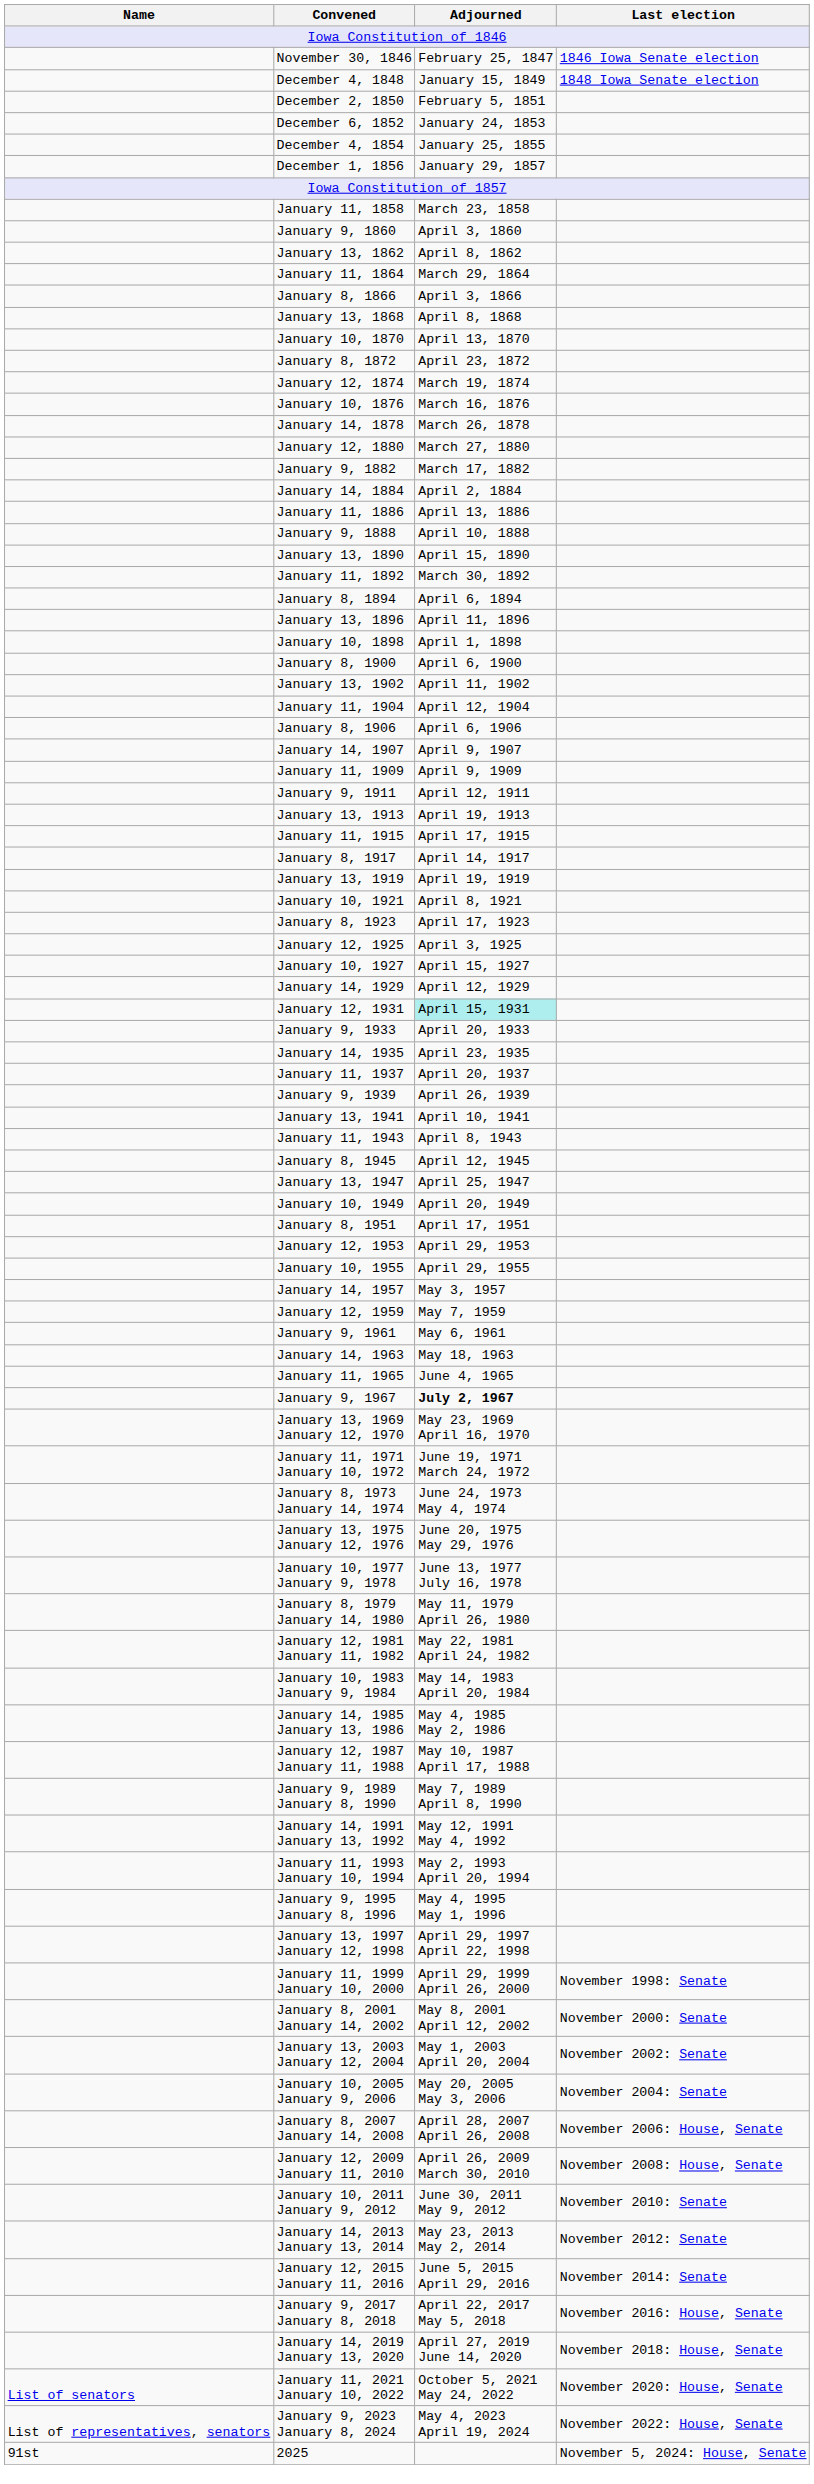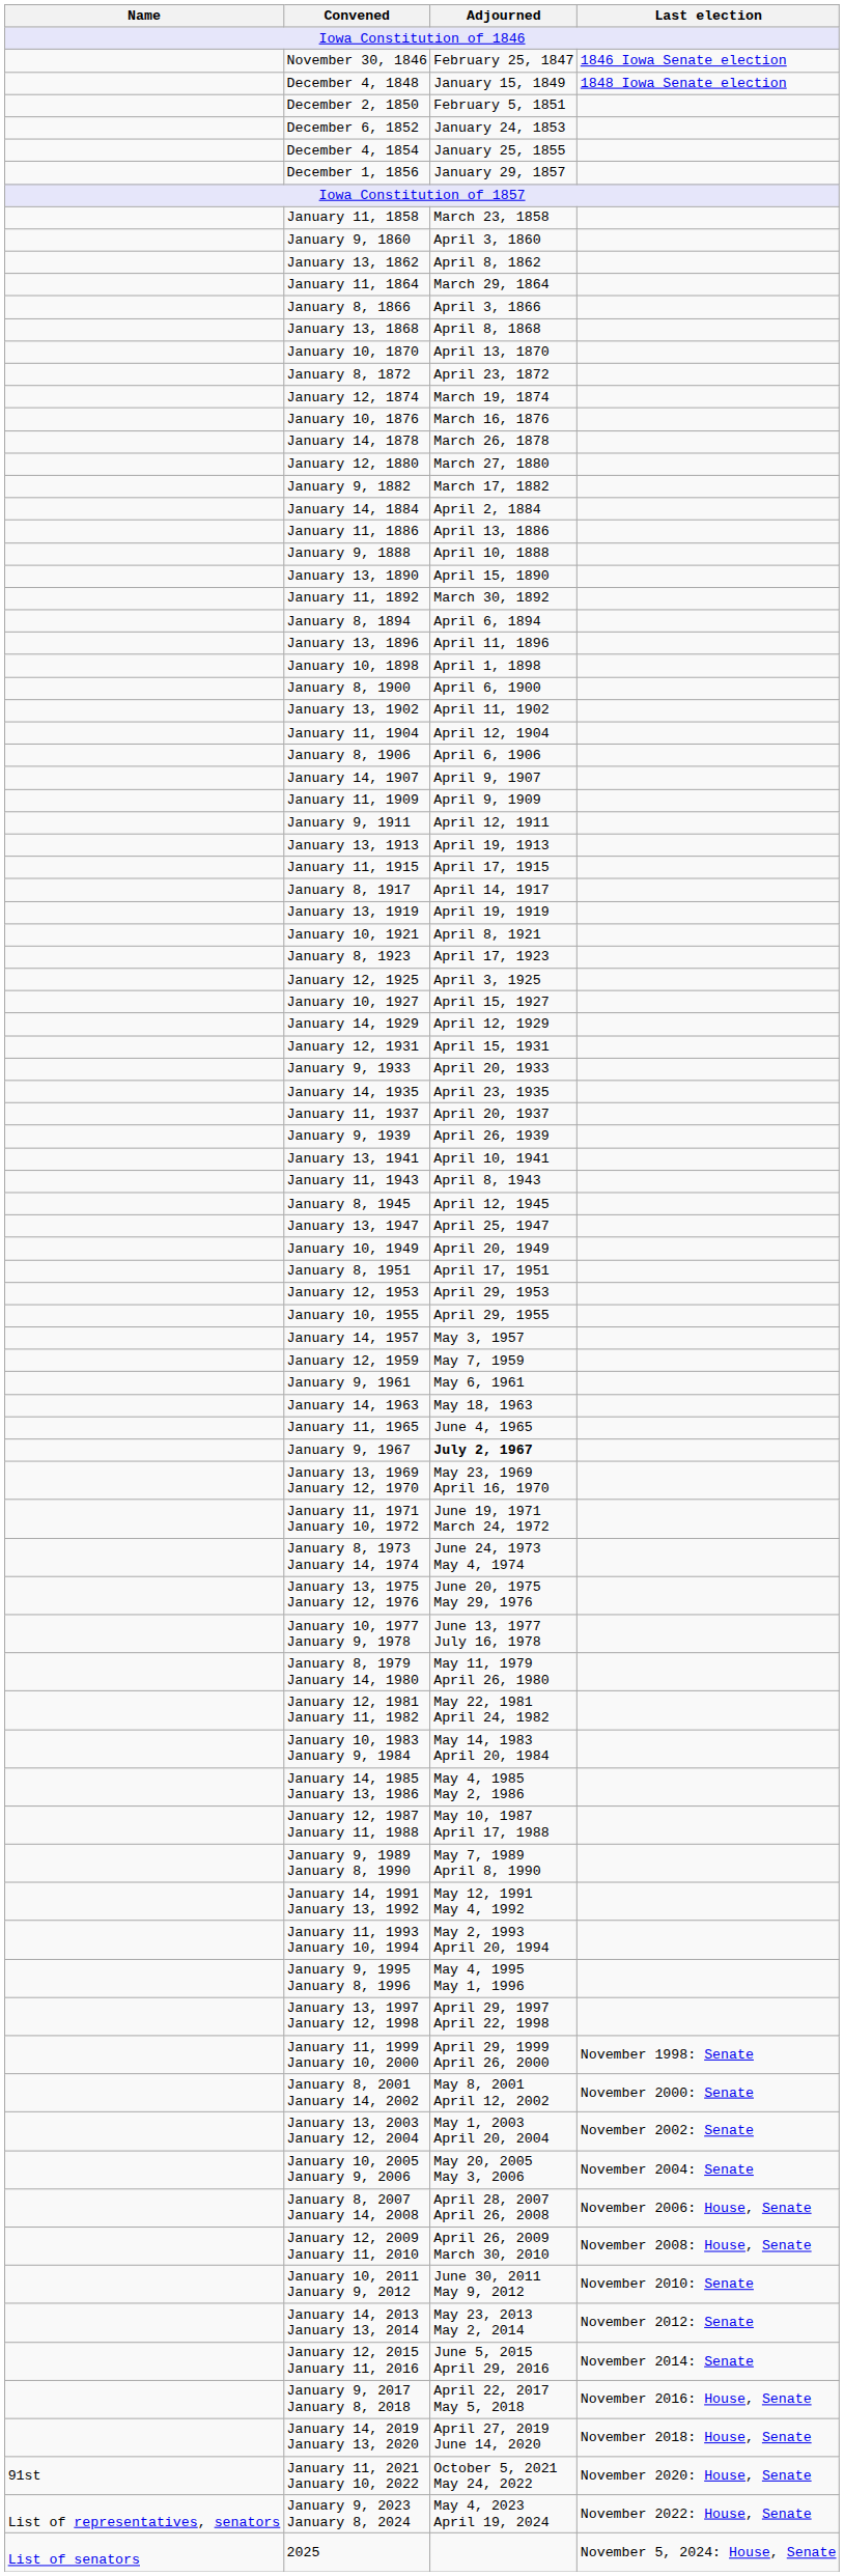January 12, 1931 | Adjourned: paleturquoise background -> no background
January 11, 2021 January 10, 2022 | Name: List of senators -> 91st
2025 | Name: 91st -> List of senators
